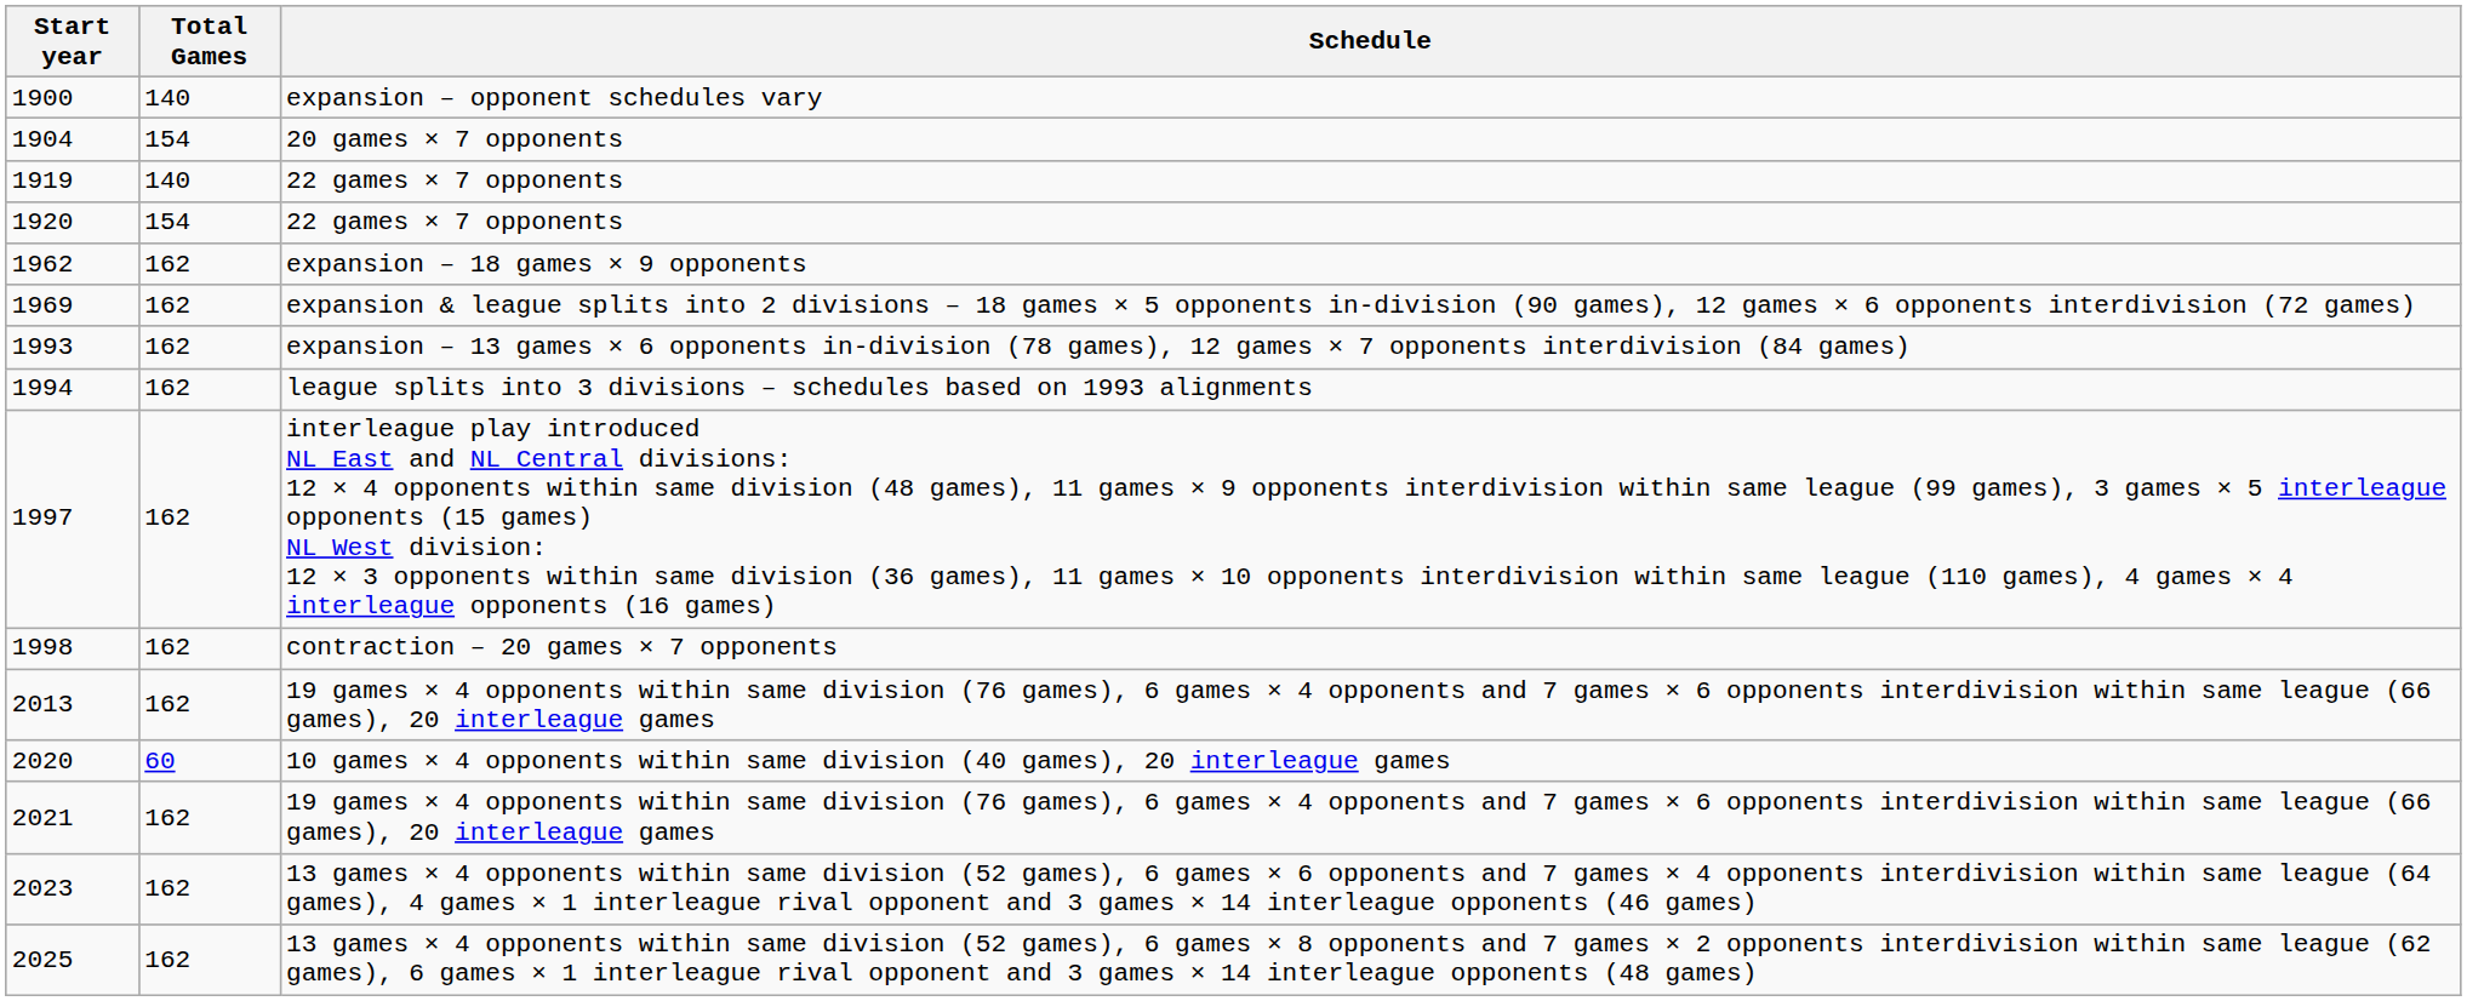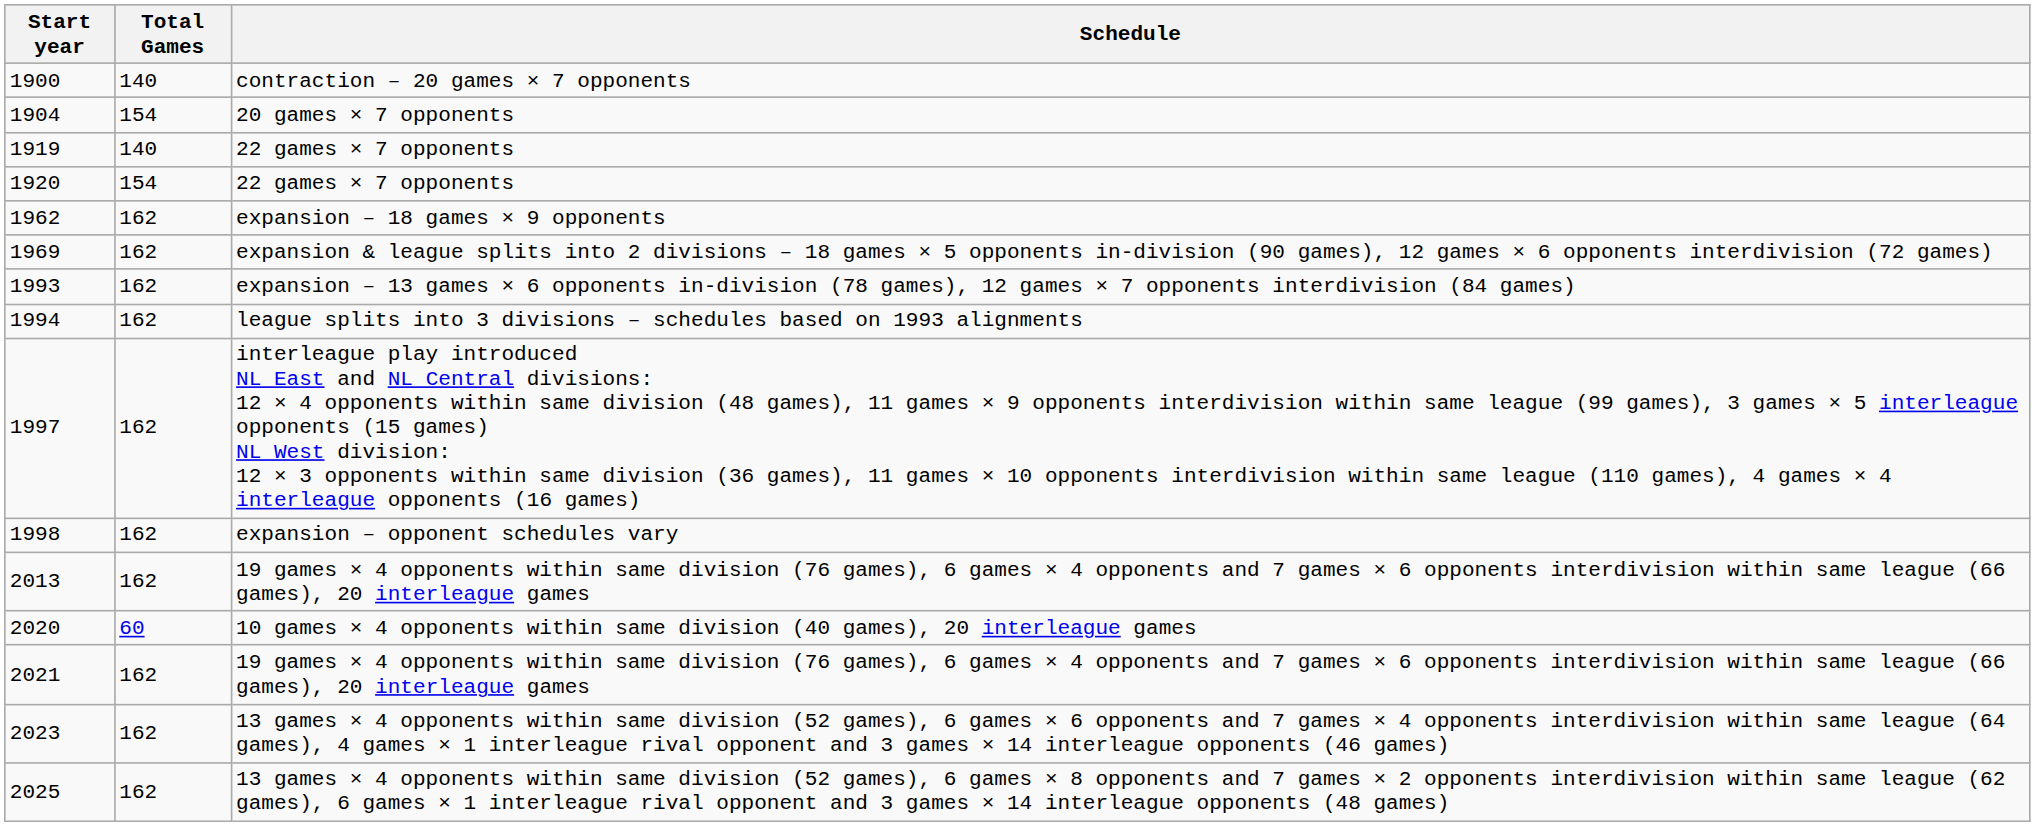1900 | Schedule: expansion – opponent schedules vary -> contraction – 20 games × 7 opponents
1998 | Schedule: contraction – 20 games × 7 opponents -> expansion – opponent schedules vary
